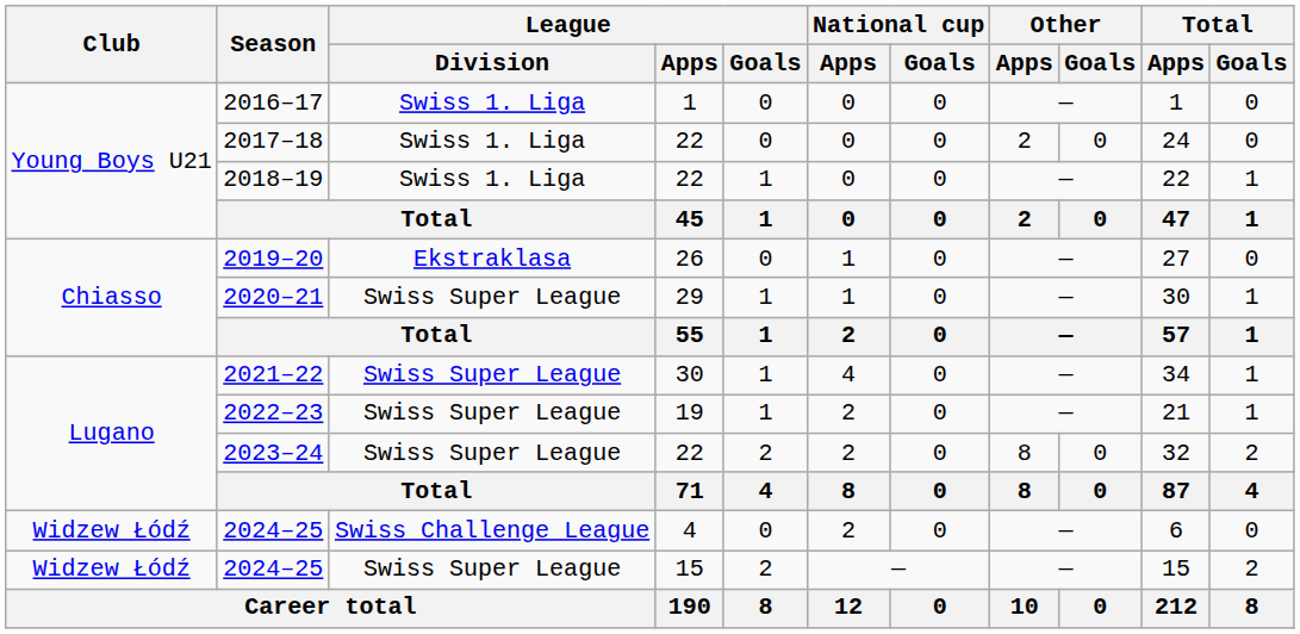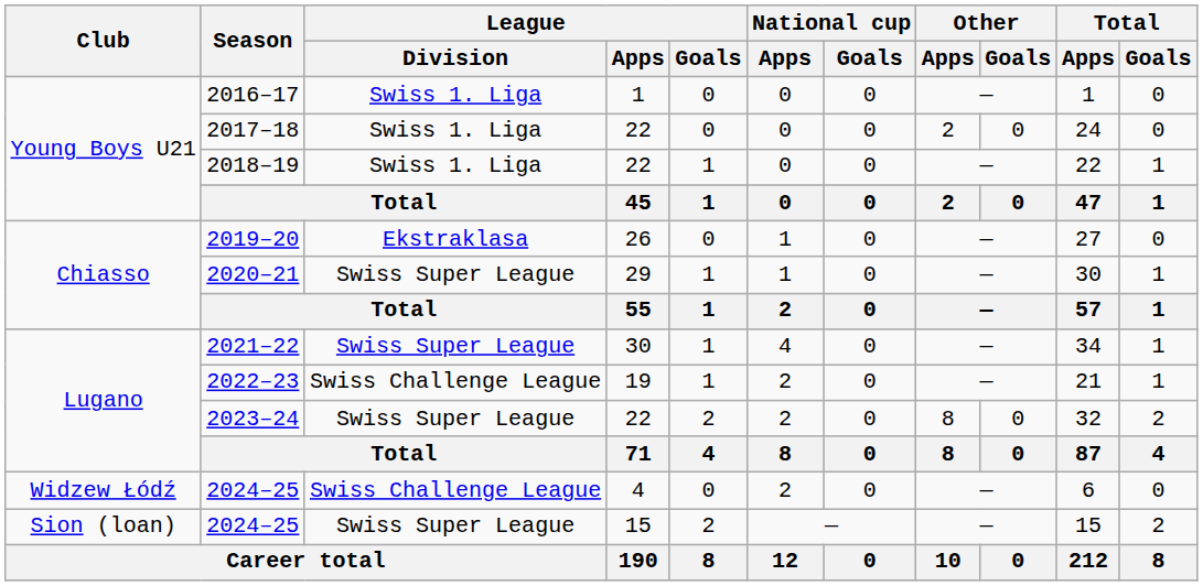2022–23 | League / Division: Swiss Super League -> Swiss Challenge League
2024–25 / 15 | Club: Widzew Łódź -> Sion (loan)
